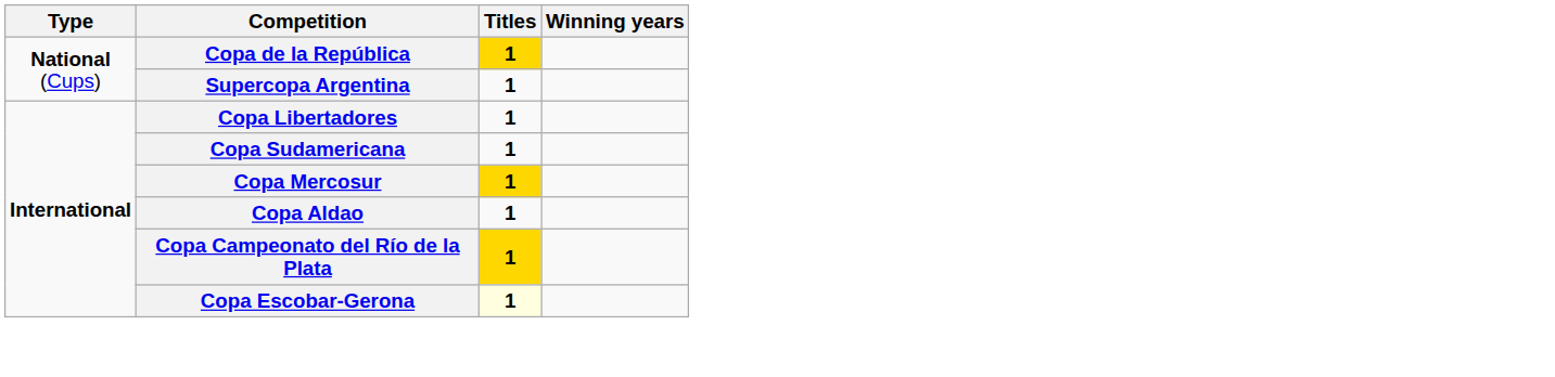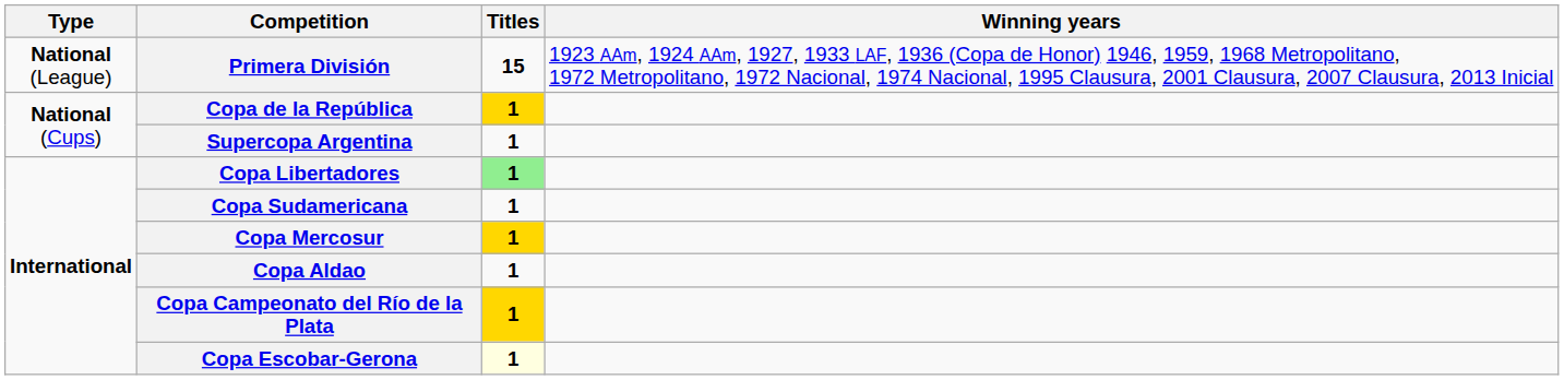+ row: National (League) | Primera División | 15 | 1923 AAm, 1924 AAm, 1927, 1933 LAF, 1936 (Copa de Honor) 1946, 1959, 1968 Metropolitano, 1972 Metropolitano, 1972 Nacional, 1974 Nacional, 1995 Clausura, 2001 Clausura, 2007 Clausura, 2013 Inicial
Copa Libertadores | Titles: no background -> lightgreen background
